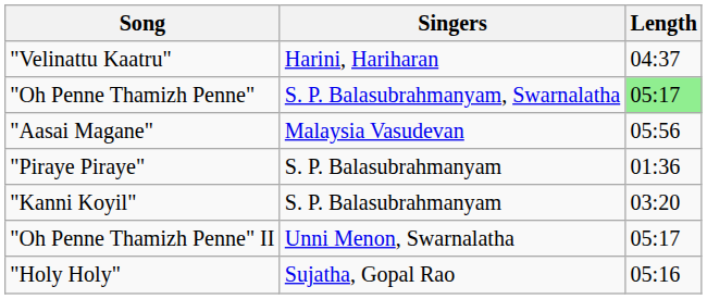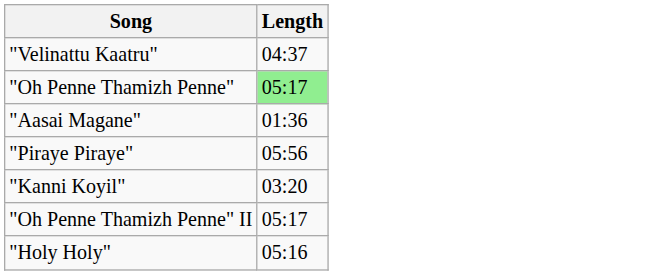- column: Singers | Harini, Hariharan | S. P. Balasubrahmanyam, Swarnalatha | Malaysia Vasudevan | S. P. Balasubrahmanyam | S. P. Balasubrahmanyam | Unni Menon, Swarnalatha | Sujatha, Gopal Rao
"Aasai Magane" | Length: 05:56 -> 01:36
"Piraye Piraye" | Length: 01:36 -> 05:56
